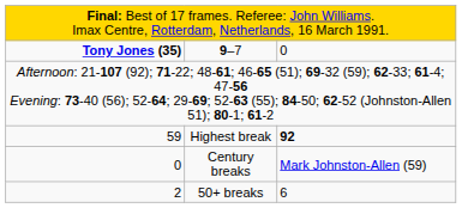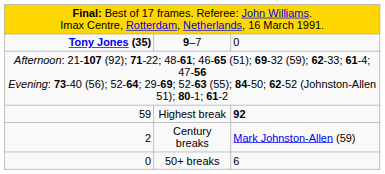Century breaks | column 1: 0 -> 2
50+ breaks | column 1: 2 -> 0
